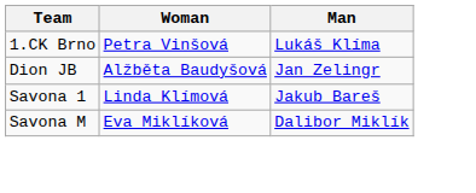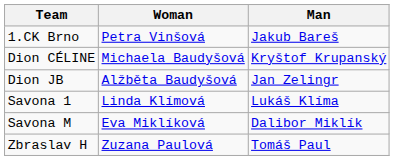1.CK Brno | Man: Lukáš Klíma -> Jakub Bareš
+ row: Dion CÉLINE | Michaela Baudyšová | Kryštof Krupanský
Savona 1 | Man: Jakub Bareš -> Lukáš Klíma
+ row: Zbraslav H | Zuzana Paulová | Tomáš Paul
